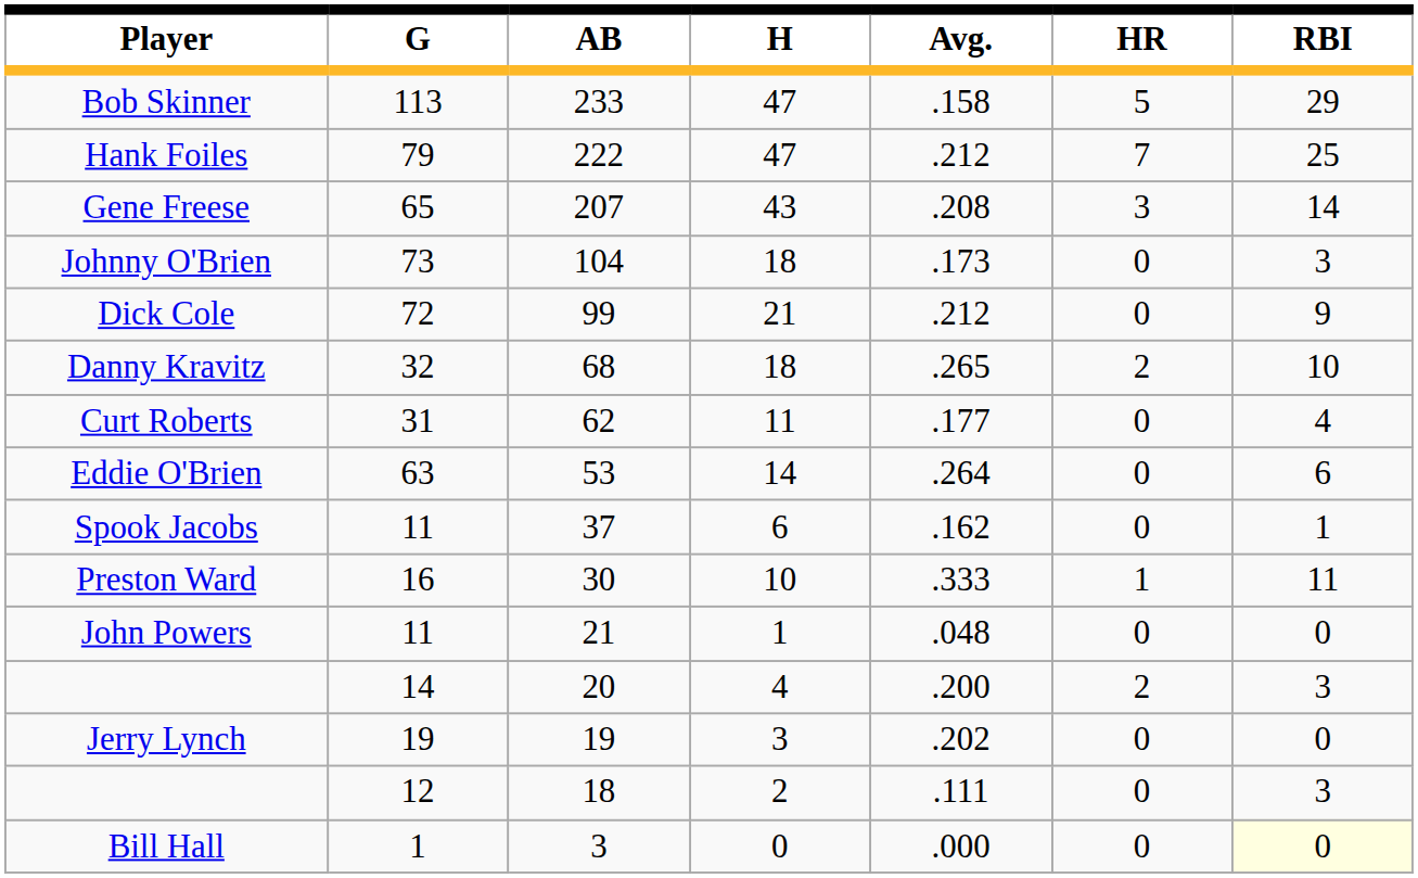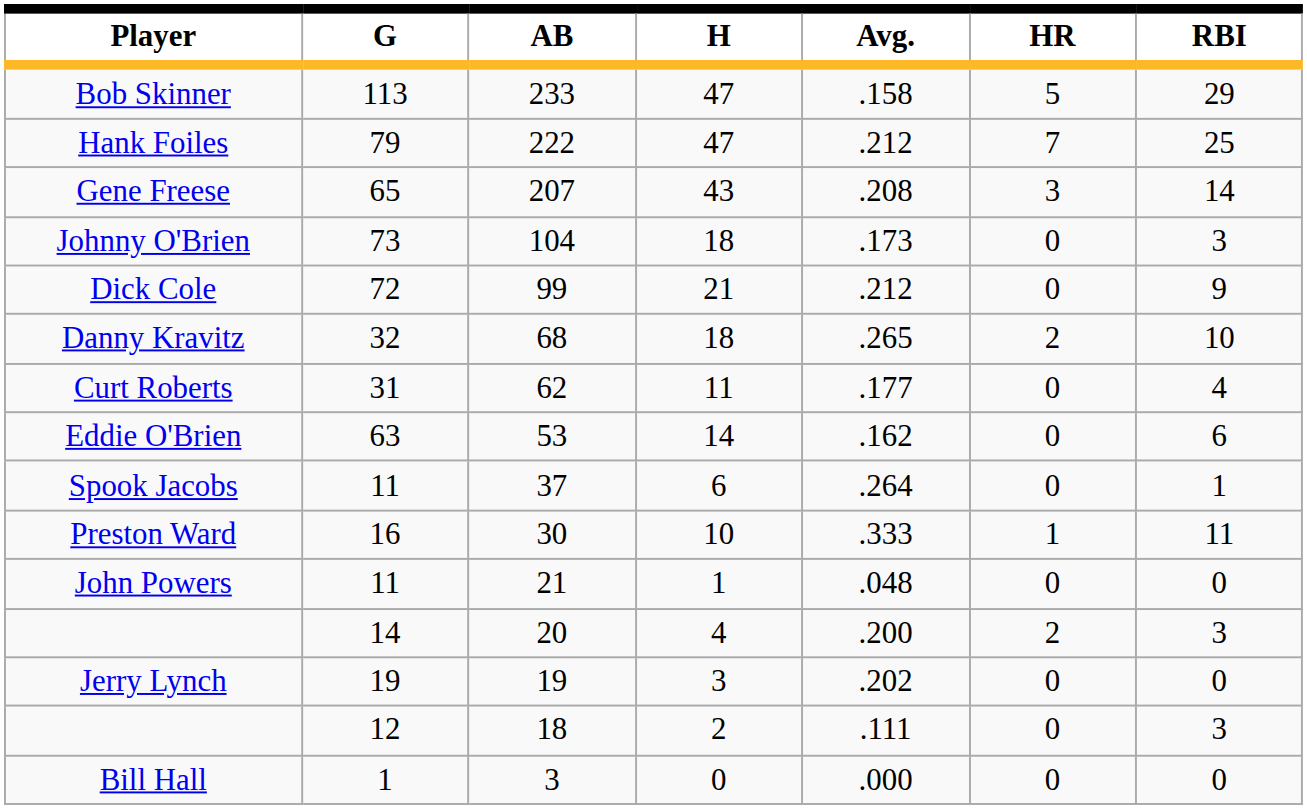Eddie O'Brien | Avg.: .264 -> .162
Spook Jacobs | Avg.: .162 -> .264
Bill Hall | RBI: lightyellow background -> no background
